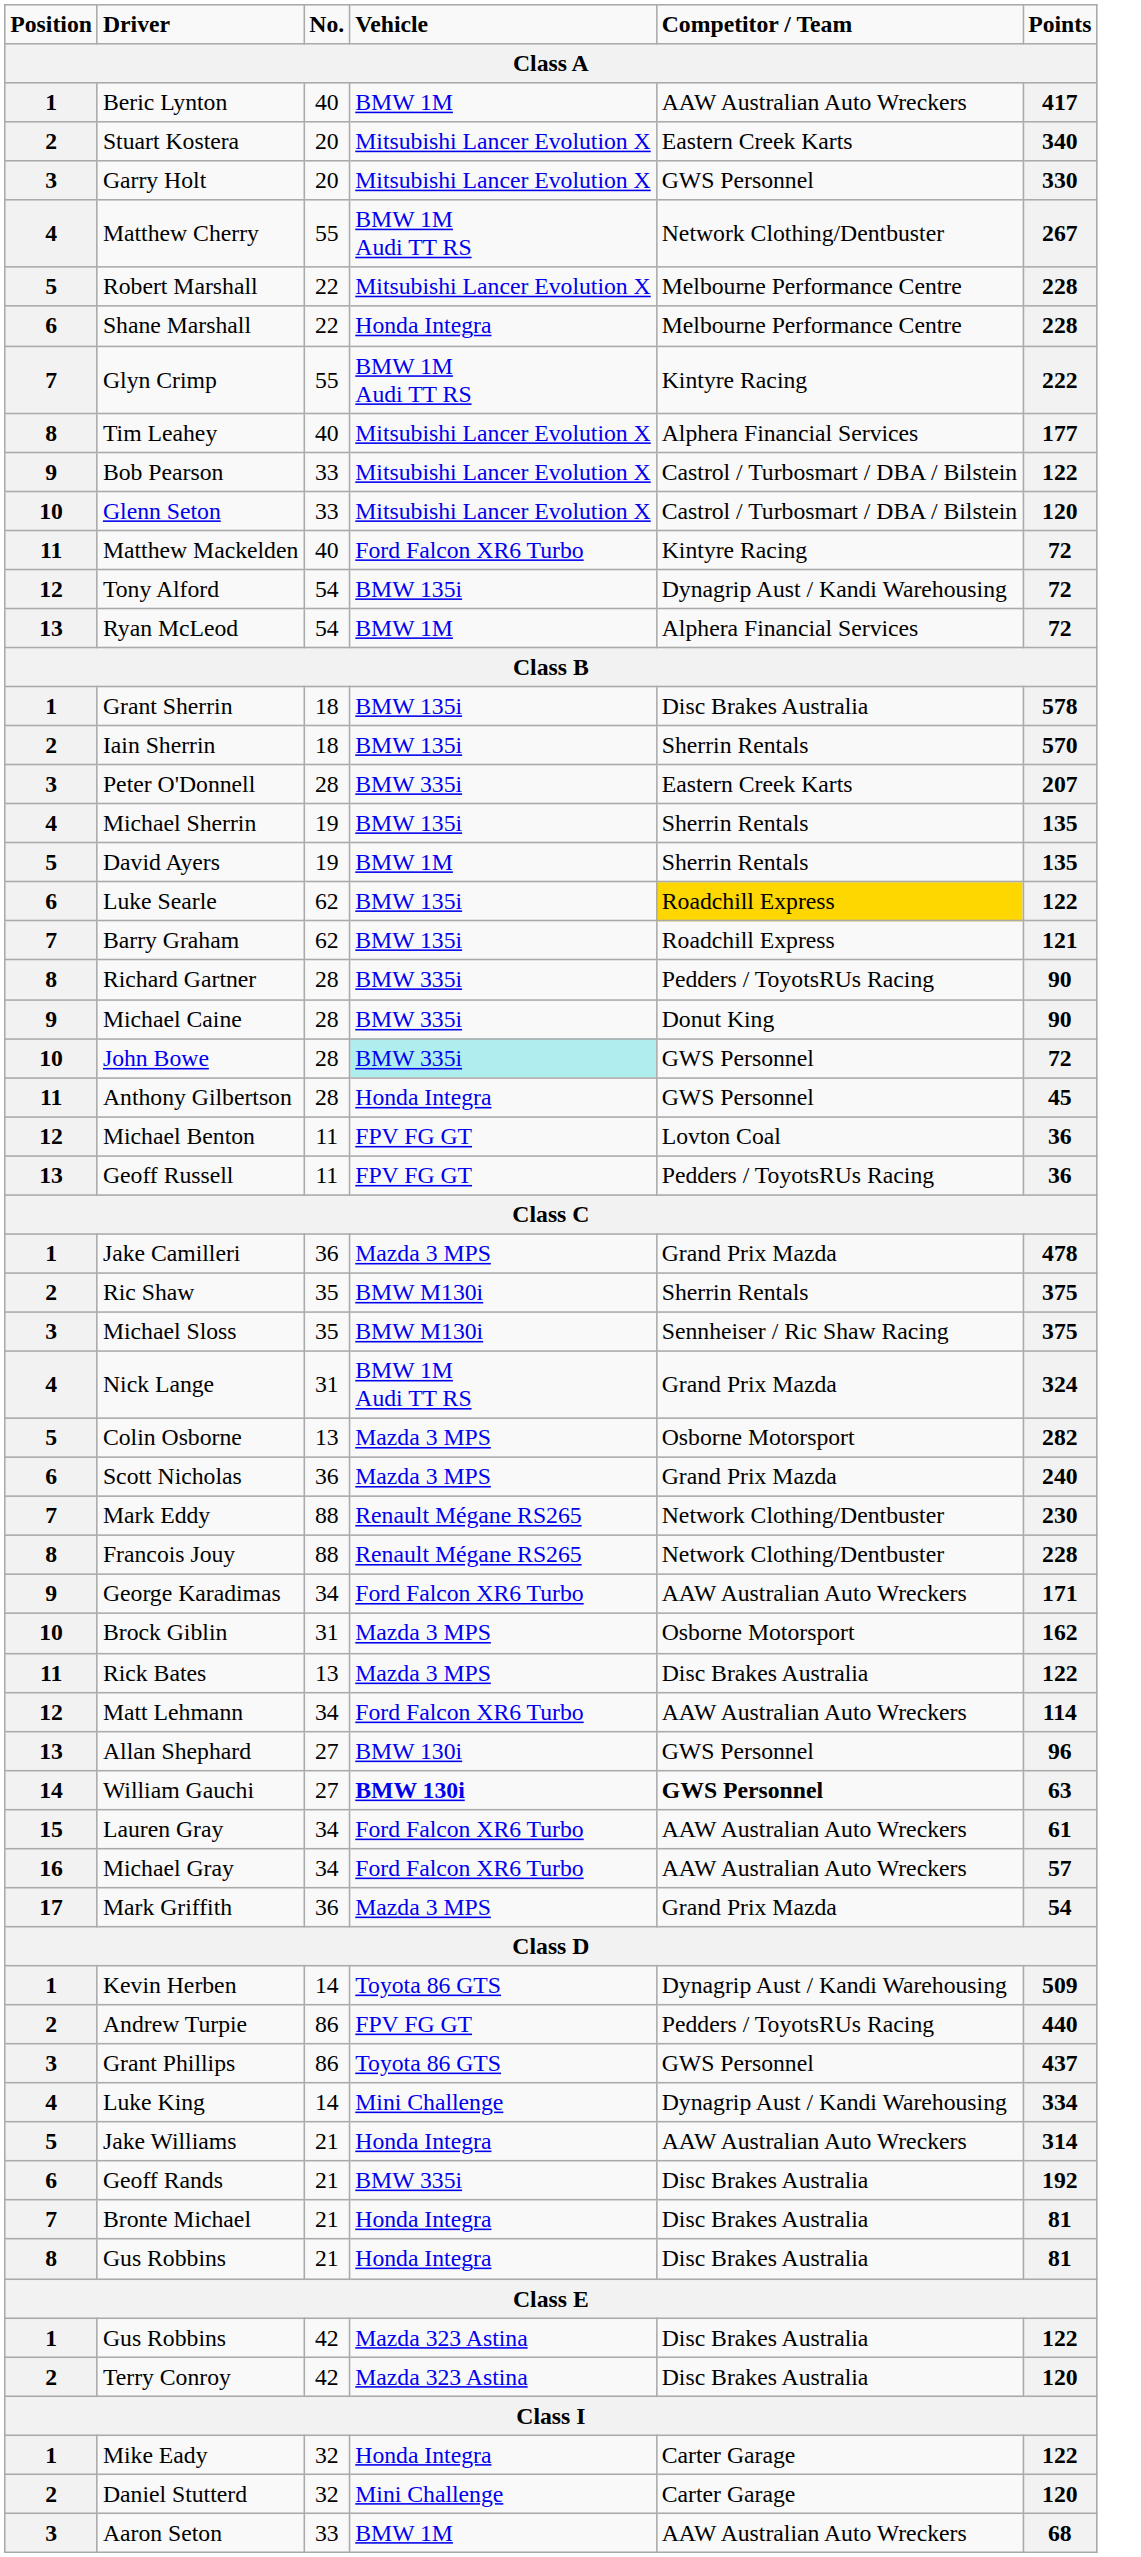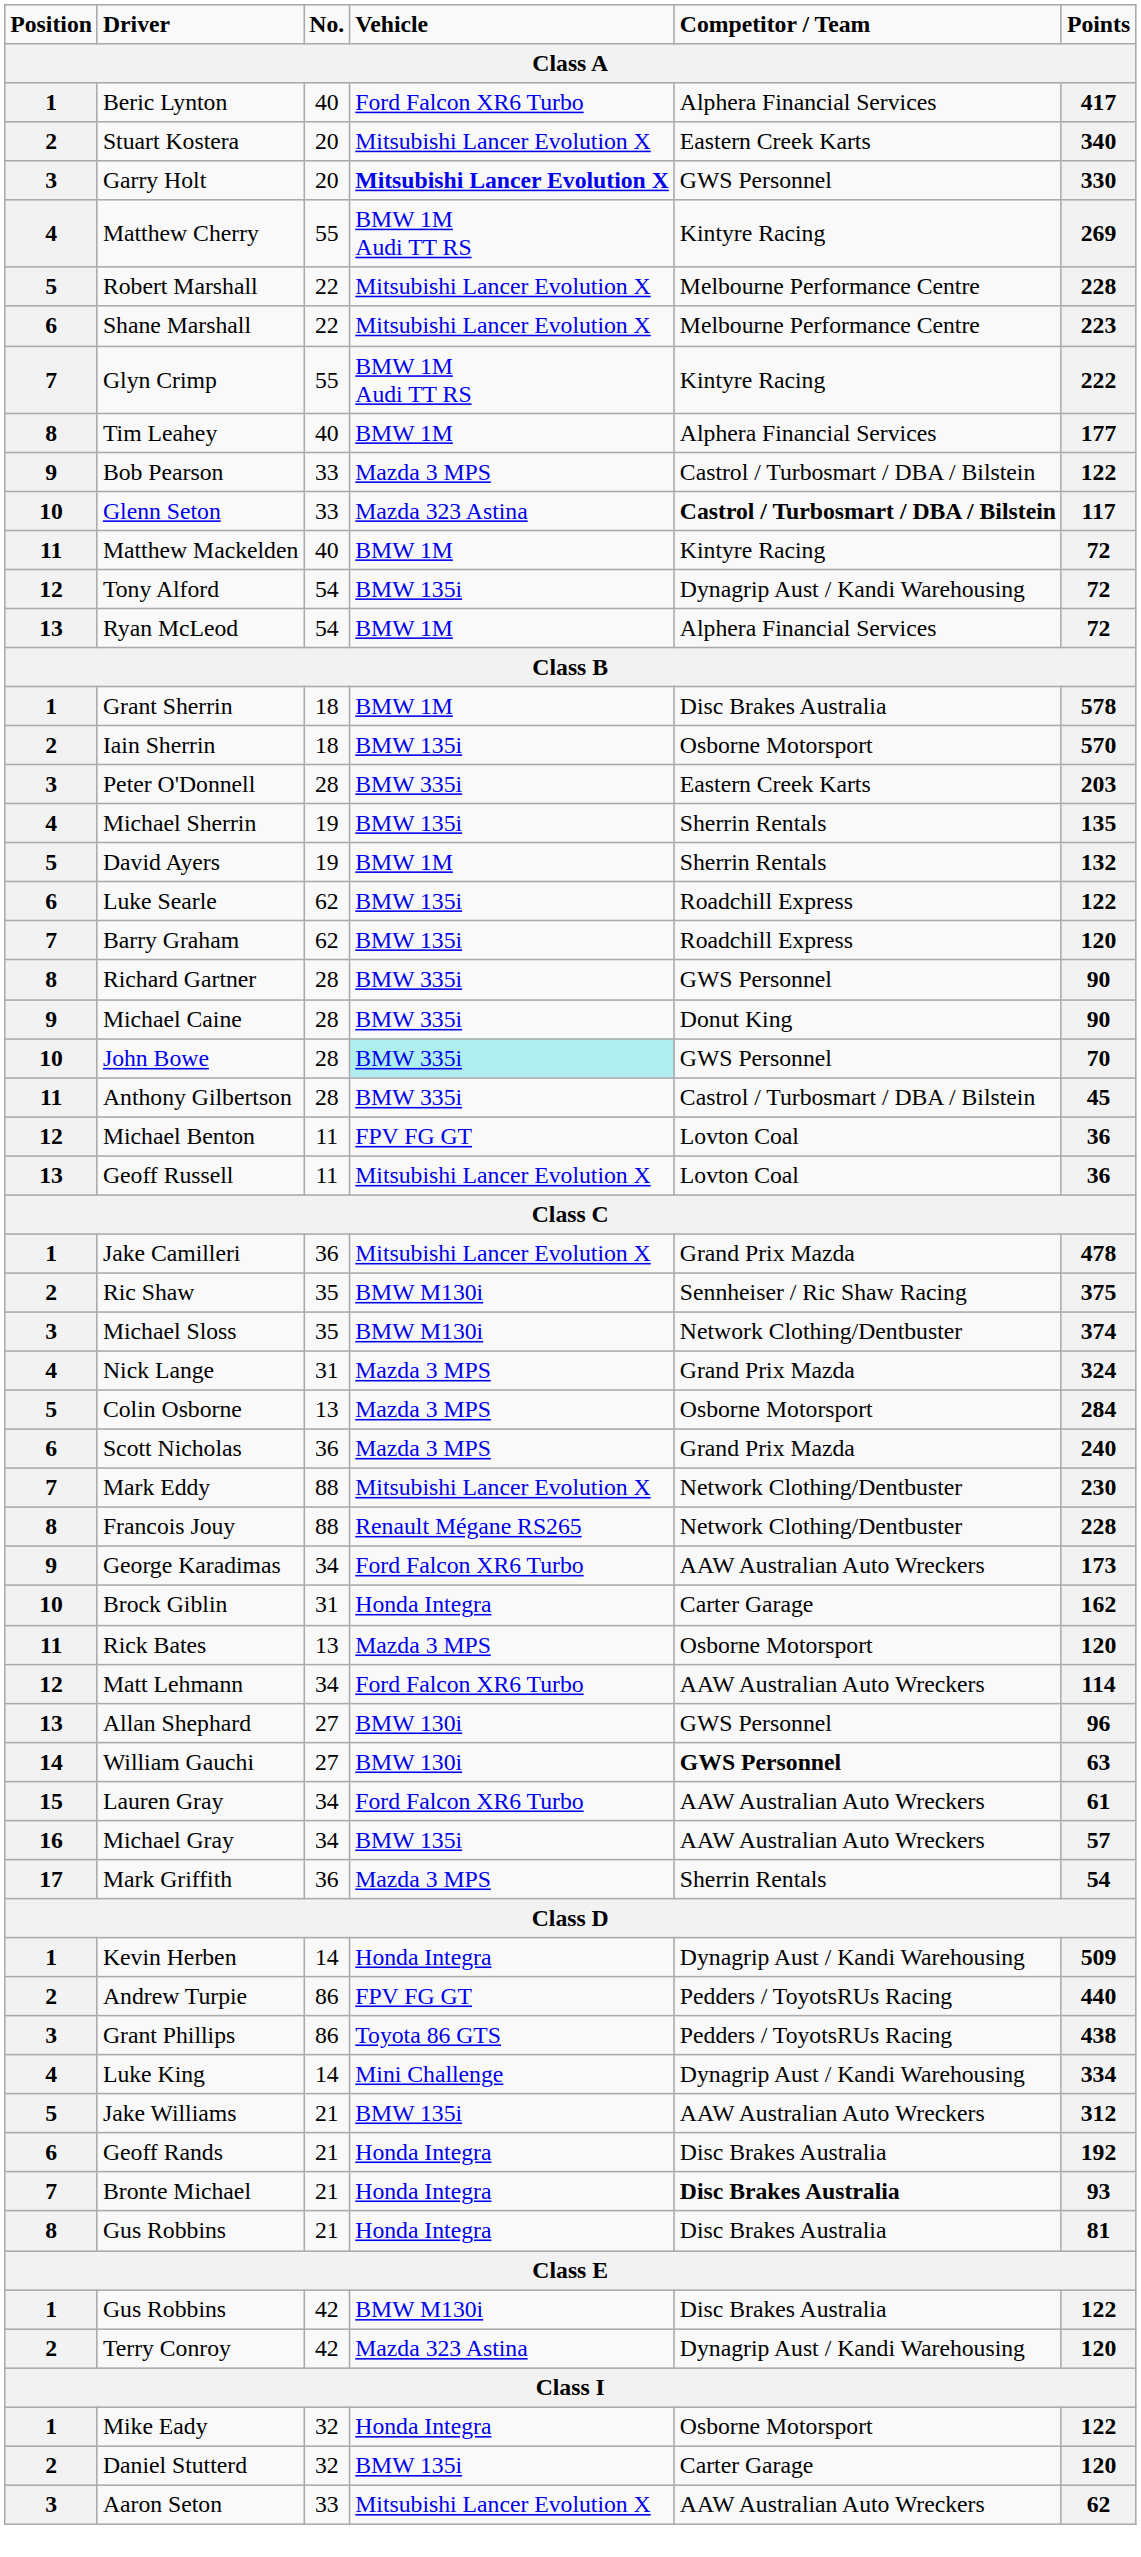Beric Lynton | column 4: BMW 1M -> Ford Falcon XR6 Turbo
Beric Lynton | column 5: AAW Australian Auto Wreckers -> Alphera Financial Services
Garry Holt | column 4: normal -> bold
Matthew Cherry | column 5: Network Clothing/Dentbuster -> Kintyre Racing
Matthew Cherry | column 6: 267 -> 269
Shane Marshall | column 4: Honda Integra -> Mitsubishi Lancer Evolution X
Shane Marshall | column 6: 228 -> 223
Tim Leahey | column 4: Mitsubishi Lancer Evolution X -> BMW 1M
Bob Pearson | column 4: Mitsubishi Lancer Evolution X -> Mazda 3 MPS
Glenn Seton | column 4: Mitsubishi Lancer Evolution X -> Mazda 323 Astina
Glenn Seton | column 5: normal -> bold
Glenn Seton | column 6: 120 -> 117
Matthew Mackelden | column 4: Ford Falcon XR6 Turbo -> BMW 1M
Grant Sherrin | column 4: BMW 135i -> BMW 1M
Iain Sherrin | column 5: Sherrin Rentals -> Osborne Motorsport
Peter O'Donnell | column 6: 207 -> 203
David Ayers | column 6: 135 -> 132
Luke Searle | column 5: gold background -> no background
Barry Graham | column 6: 121 -> 120
Richard Gartner | column 5: Pedders / ToyotsRUs Racing -> GWS Personnel
John Bowe | column 6: 72 -> 70
Anthony Gilbertson | column 4: Honda Integra -> BMW 335i
Anthony Gilbertson | column 5: GWS Personnel -> Castrol / Turbosmart / DBA / Bilstein
Geoff Russell | column 4: FPV FG GT -> Mitsubishi Lancer Evolution X
Geoff Russell | column 5: Pedders / ToyotsRUs Racing -> Lovton Coal
Jake Camilleri | column 4: Mazda 3 MPS -> Mitsubishi Lancer Evolution X
Ric Shaw | column 5: Sherrin Rentals -> Sennheiser / Ric Shaw Racing
Michael Sloss | column 5: Sennheiser / Ric Shaw Racing -> Network Clothing/Dentbuster
Michael Sloss | column 6: 375 -> 374
Nick Lange | column 4: BMW 1M Audi TT RS -> Mazda 3 MPS
Colin Osborne | column 6: 282 -> 284
Mark Eddy | column 4: Renault Mégane RS265 -> Mitsubishi Lancer Evolution X
George Karadimas | column 6: 171 -> 173
Brock Giblin | column 4: Mazda 3 MPS -> Honda Integra
Brock Giblin | column 5: Osborne Motorsport -> Carter Garage
Rick Bates | column 5: Disc Brakes Australia -> Osborne Motorsport
Rick Bates | column 6: 122 -> 120
William Gauchi | column 4: bold -> normal
Michael Gray | column 4: Ford Falcon XR6 Turbo -> BMW 135i
Mark Griffith | column 5: Grand Prix Mazda -> Sherrin Rentals
Kevin Herben | column 4: Toyota 86 GTS -> Honda Integra
Grant Phillips | column 5: GWS Personnel -> Pedders / ToyotsRUs Racing
Grant Phillips | column 6: 437 -> 438
Jake Williams | column 4: Honda Integra -> BMW 135i
Jake Williams | column 6: 314 -> 312
Geoff Rands | column 4: BMW 335i -> Honda Integra
Bronte Michael | column 5: normal -> bold
Bronte Michael | column 6: 81 -> 93
Gus Robbins / 42 | column 4: Mazda 323 Astina -> BMW M130i
Terry Conroy | column 5: Disc Brakes Australia -> Dynagrip Aust / Kandi Warehousing
Mike Eady | column 5: Carter Garage -> Osborne Motorsport
Daniel Stutterd | column 4: Mini Challenge -> BMW 135i
Aaron Seton | column 4: BMW 1M -> Mitsubishi Lancer Evolution X
Aaron Seton | column 6: 68 -> 62
